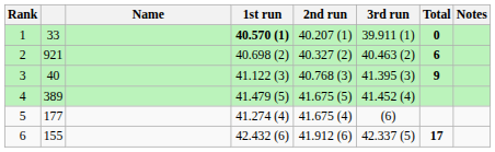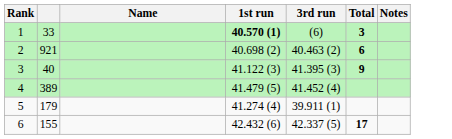- column: 2nd run | 40.207 (1) | 40.327 (2) | 40.768 (3) | 41.675 (5) | 41.675 (4) | 41.912 (6)
1 | 3rd run: 39.911 (1) -> (6)
1 | Total: 0 -> 3
5 | column 2: 177 -> 179
5 | 3rd run: (6) -> 39.911 (1)
